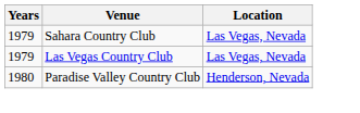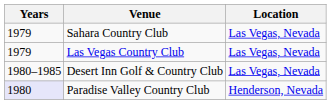+ row: 1980–1985 | Desert Inn Golf & Country Club | Las Vegas, Nevada
Paradise Valley Country Club | Years: no background -> lavender background
